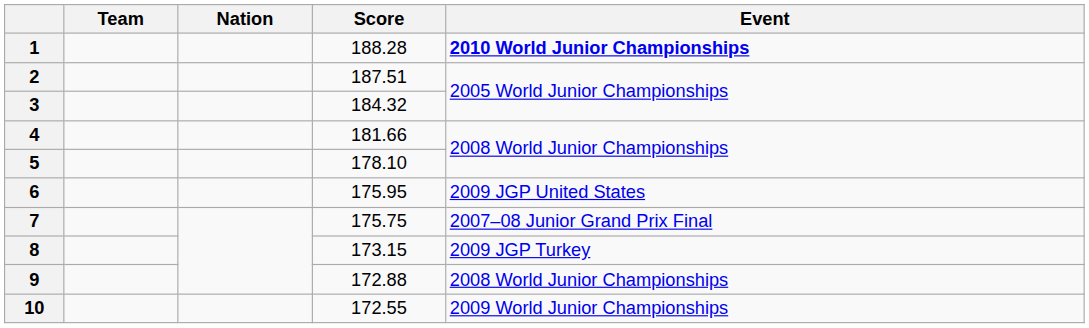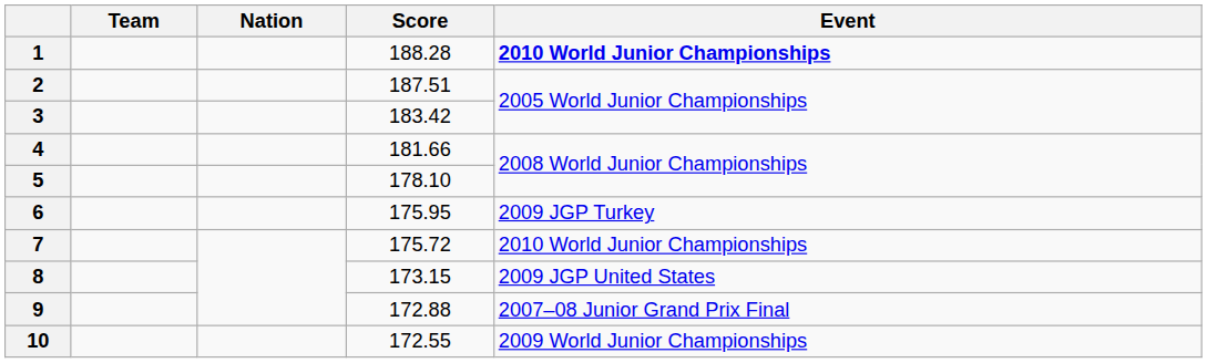3 | Score: 184.32 -> 183.42
6 | Event: 2009 JGP United States -> 2009 JGP Turkey
7 | Score: 175.75 -> 175.72
7 | Event: 2007–08 Junior Grand Prix Final -> 2010 World Junior Championships
8 | Event: 2009 JGP Turkey -> 2009 JGP United States
9 | Event: 2008 World Junior Championships -> 2007–08 Junior Grand Prix Final
